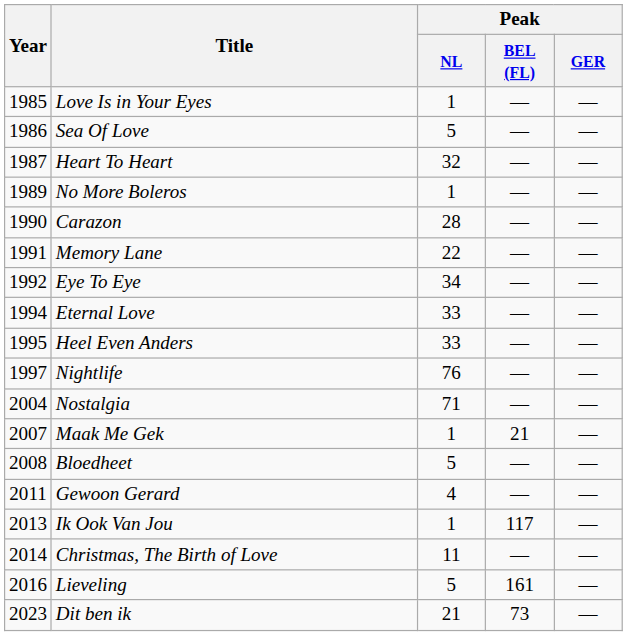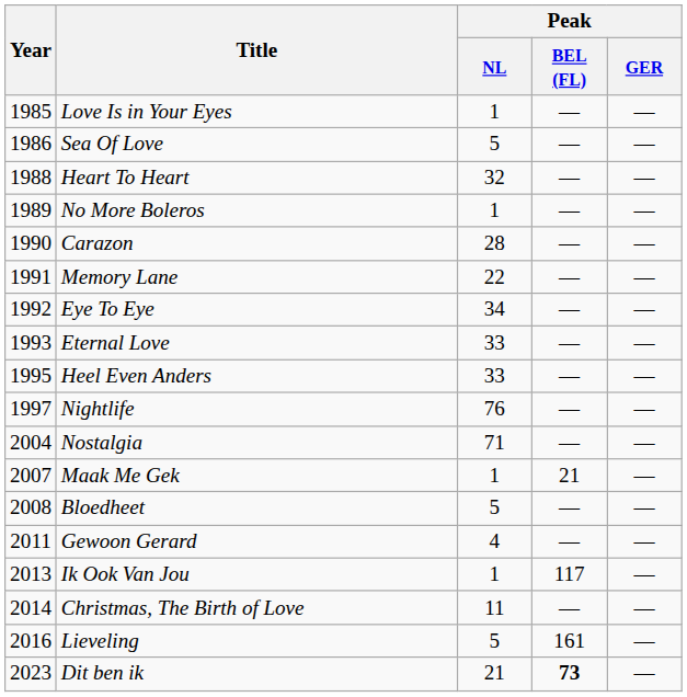Heart To Heart | Year: 1987 -> 1988
Eternal Love | Year: 1994 -> 1993
Dit ben ik | Peak / BEL (FL): normal -> bold
